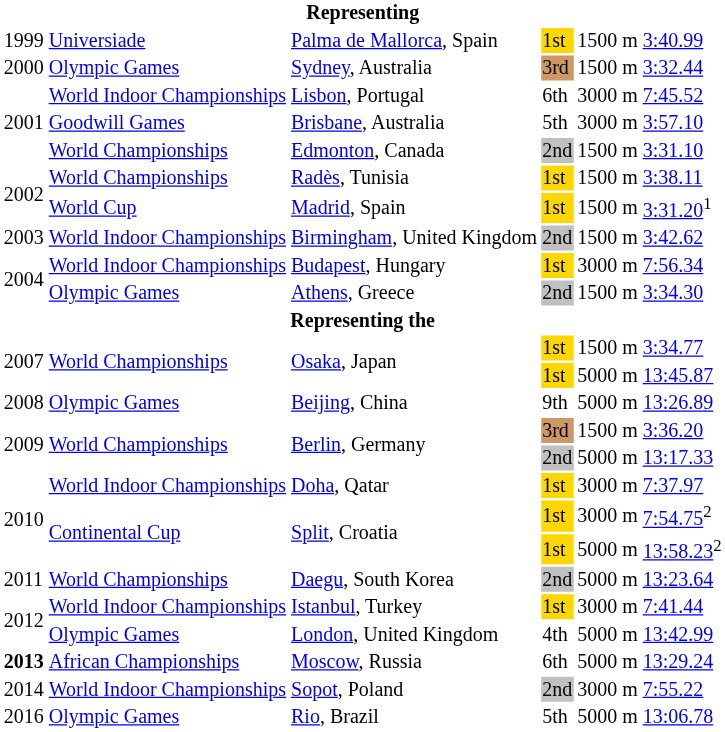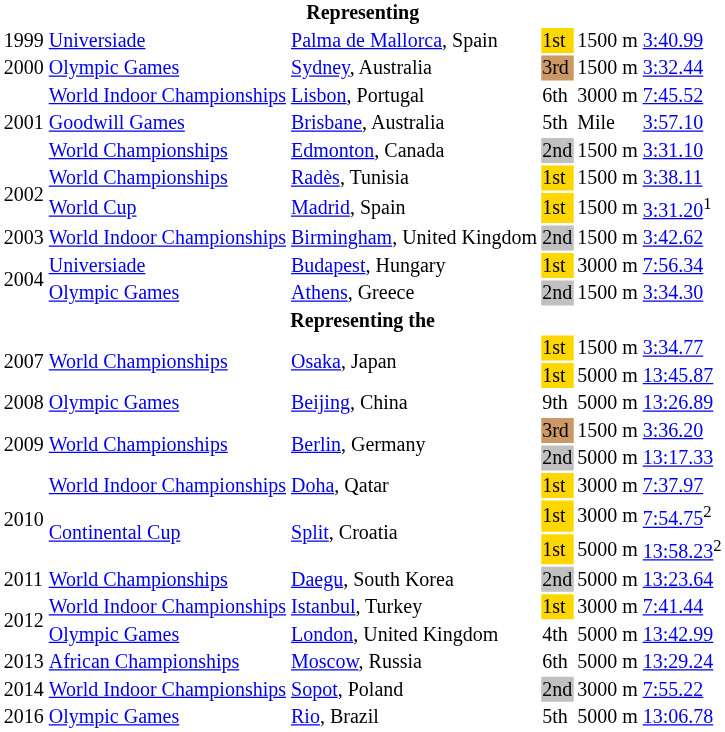Brisbane, Australia | column 5: 3000 m -> Mile
Budapest, Hungary | column 2: World Indoor Championships -> Universiade
Moscow, Russia | column 1: bold -> normal
